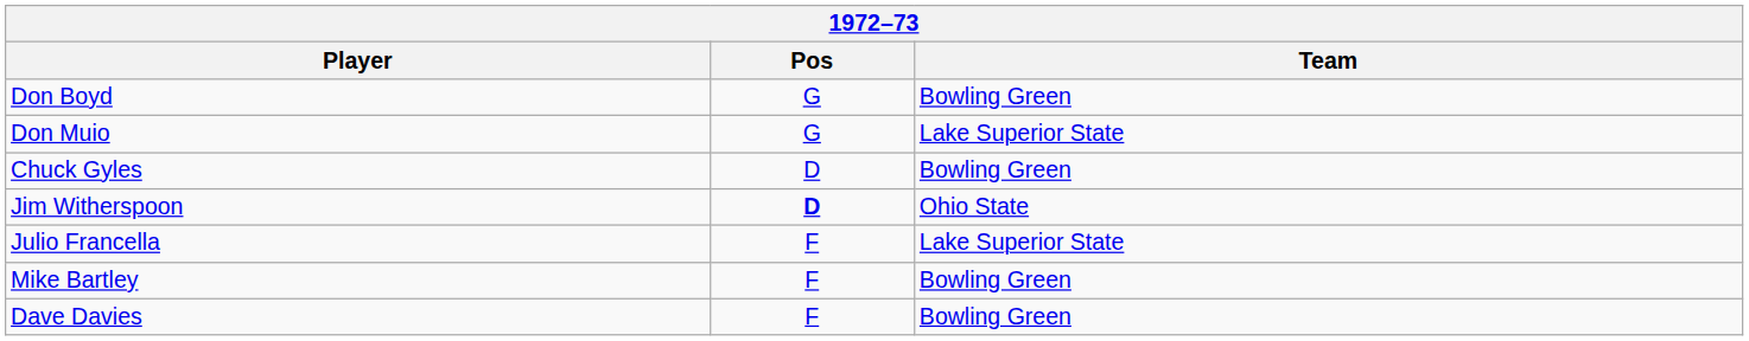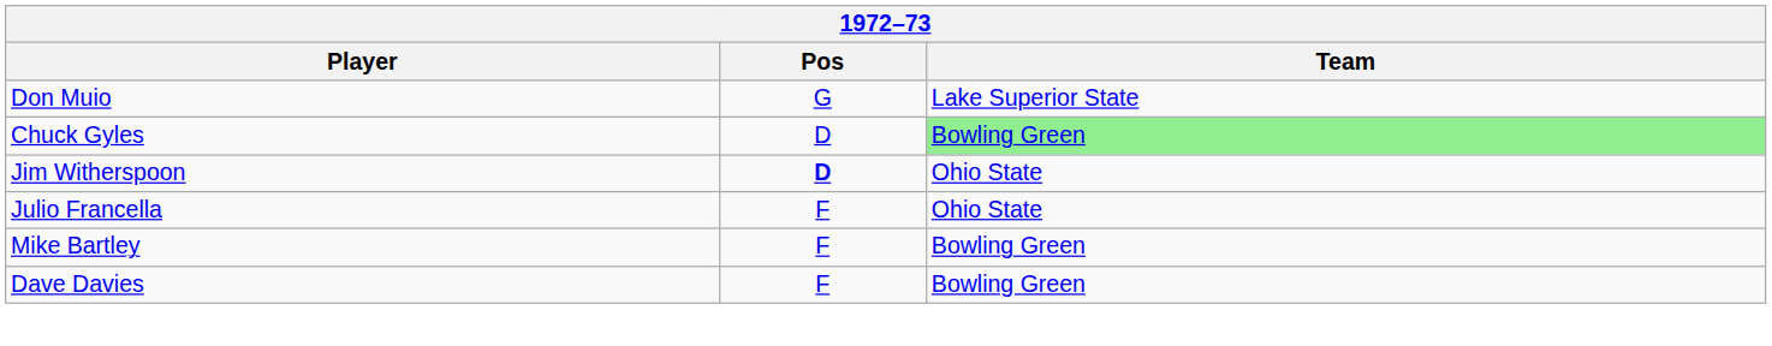- row: Don Boyd | G | Bowling Green
Chuck Gyles | Team: no background -> lightgreen background
Julio Francella | Team: Lake Superior State -> Ohio State
